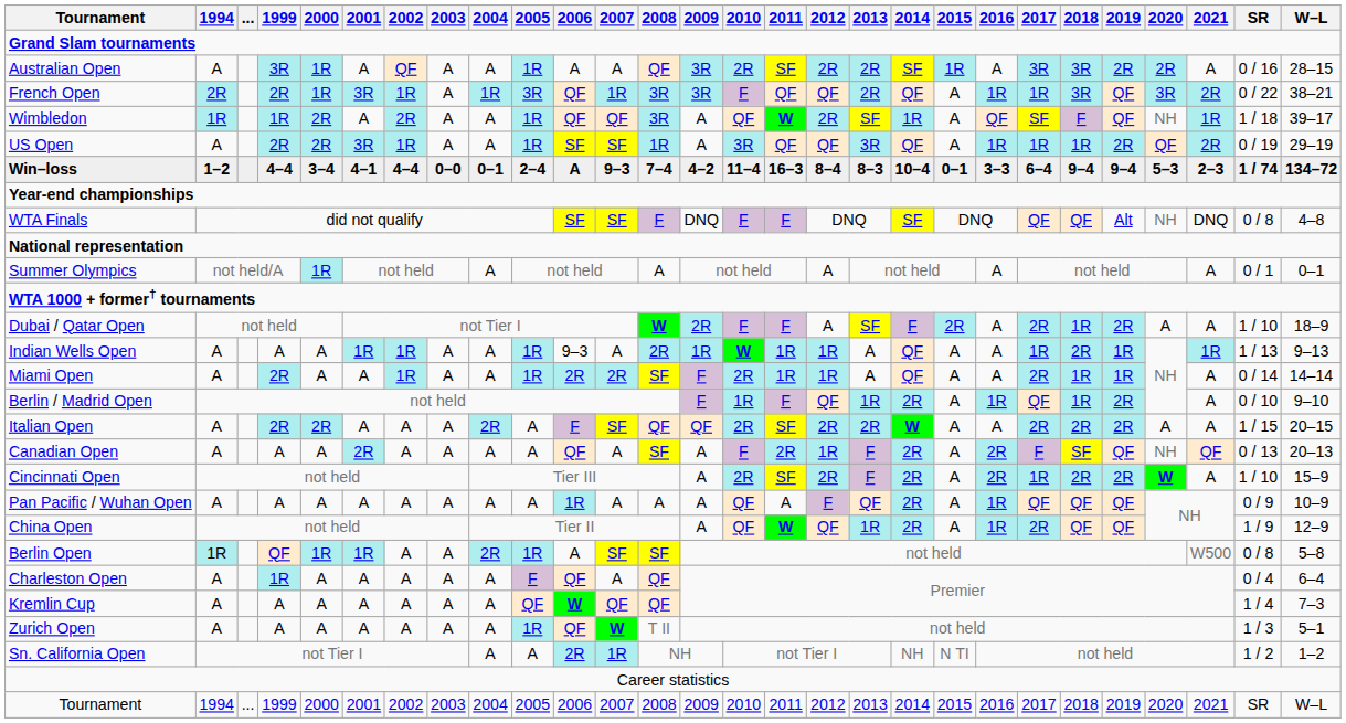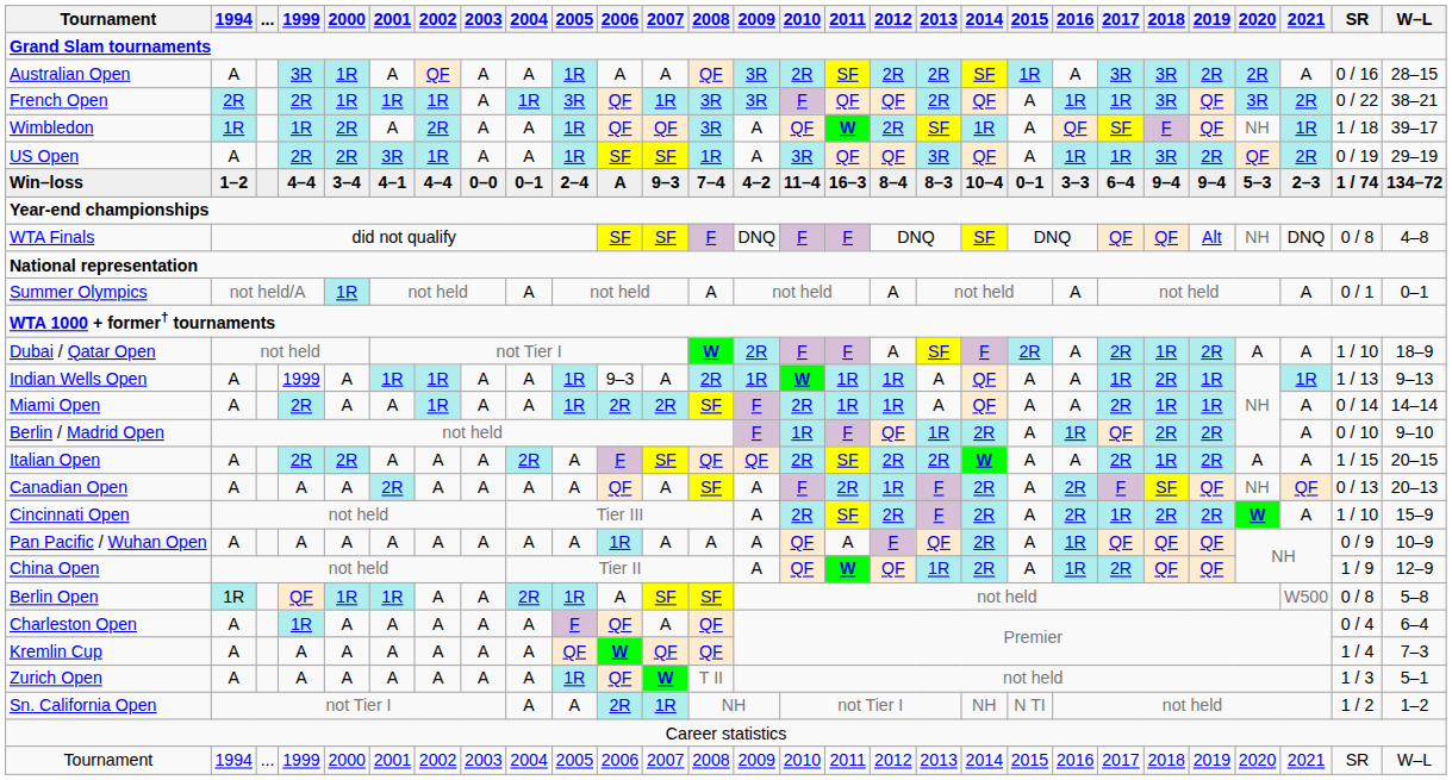French Open | 2001: 3R -> 1R
US Open | 2018: 1R -> 3R
Indian Wells Open | 1999: A -> 1999
Berlin / Madrid Open | 2018: 1R -> 2R
Italian Open | 2018: 2R -> 1R
